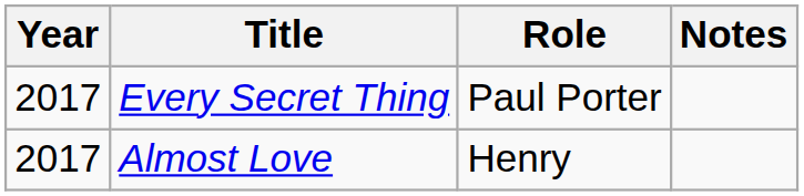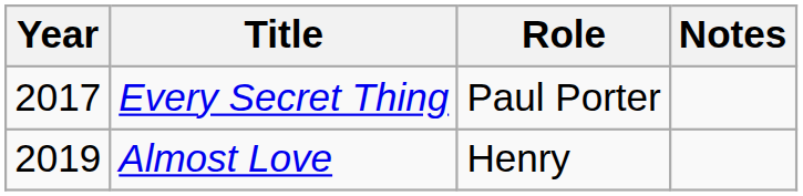Almost Love | Year: 2017 -> 2019
